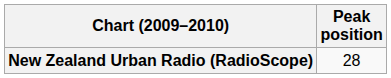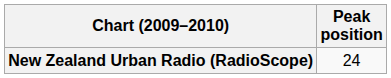New Zealand Urban Radio (RadioScope) | Peak position: 28 -> 24
